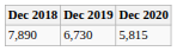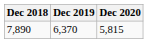7,890 | Dec 2019: 6,730 -> 6,370
